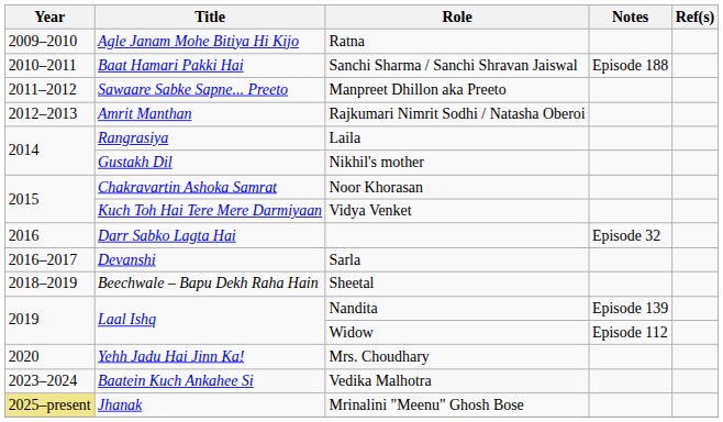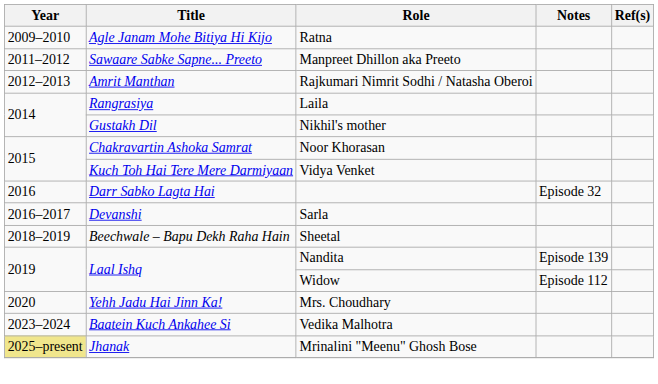- row: 2010–2011 | Baat Hamari Pakki Hai | Sanchi Sharma / Sanchi Shravan Jaiswal | Episode 188
